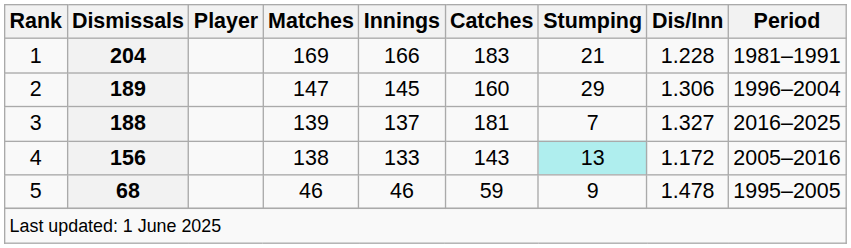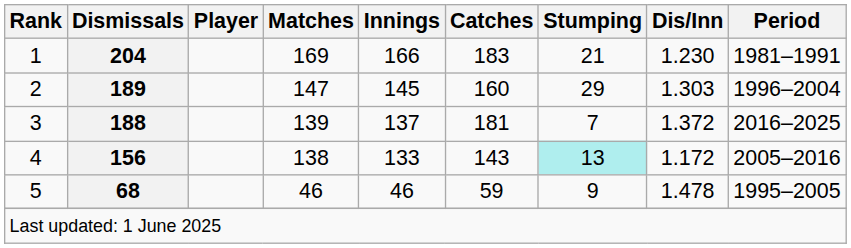1 | Dis/Inn: 1.228 -> 1.230
2 | Dis/Inn: 1.306 -> 1.303
3 | Dis/Inn: 1.327 -> 1.372
